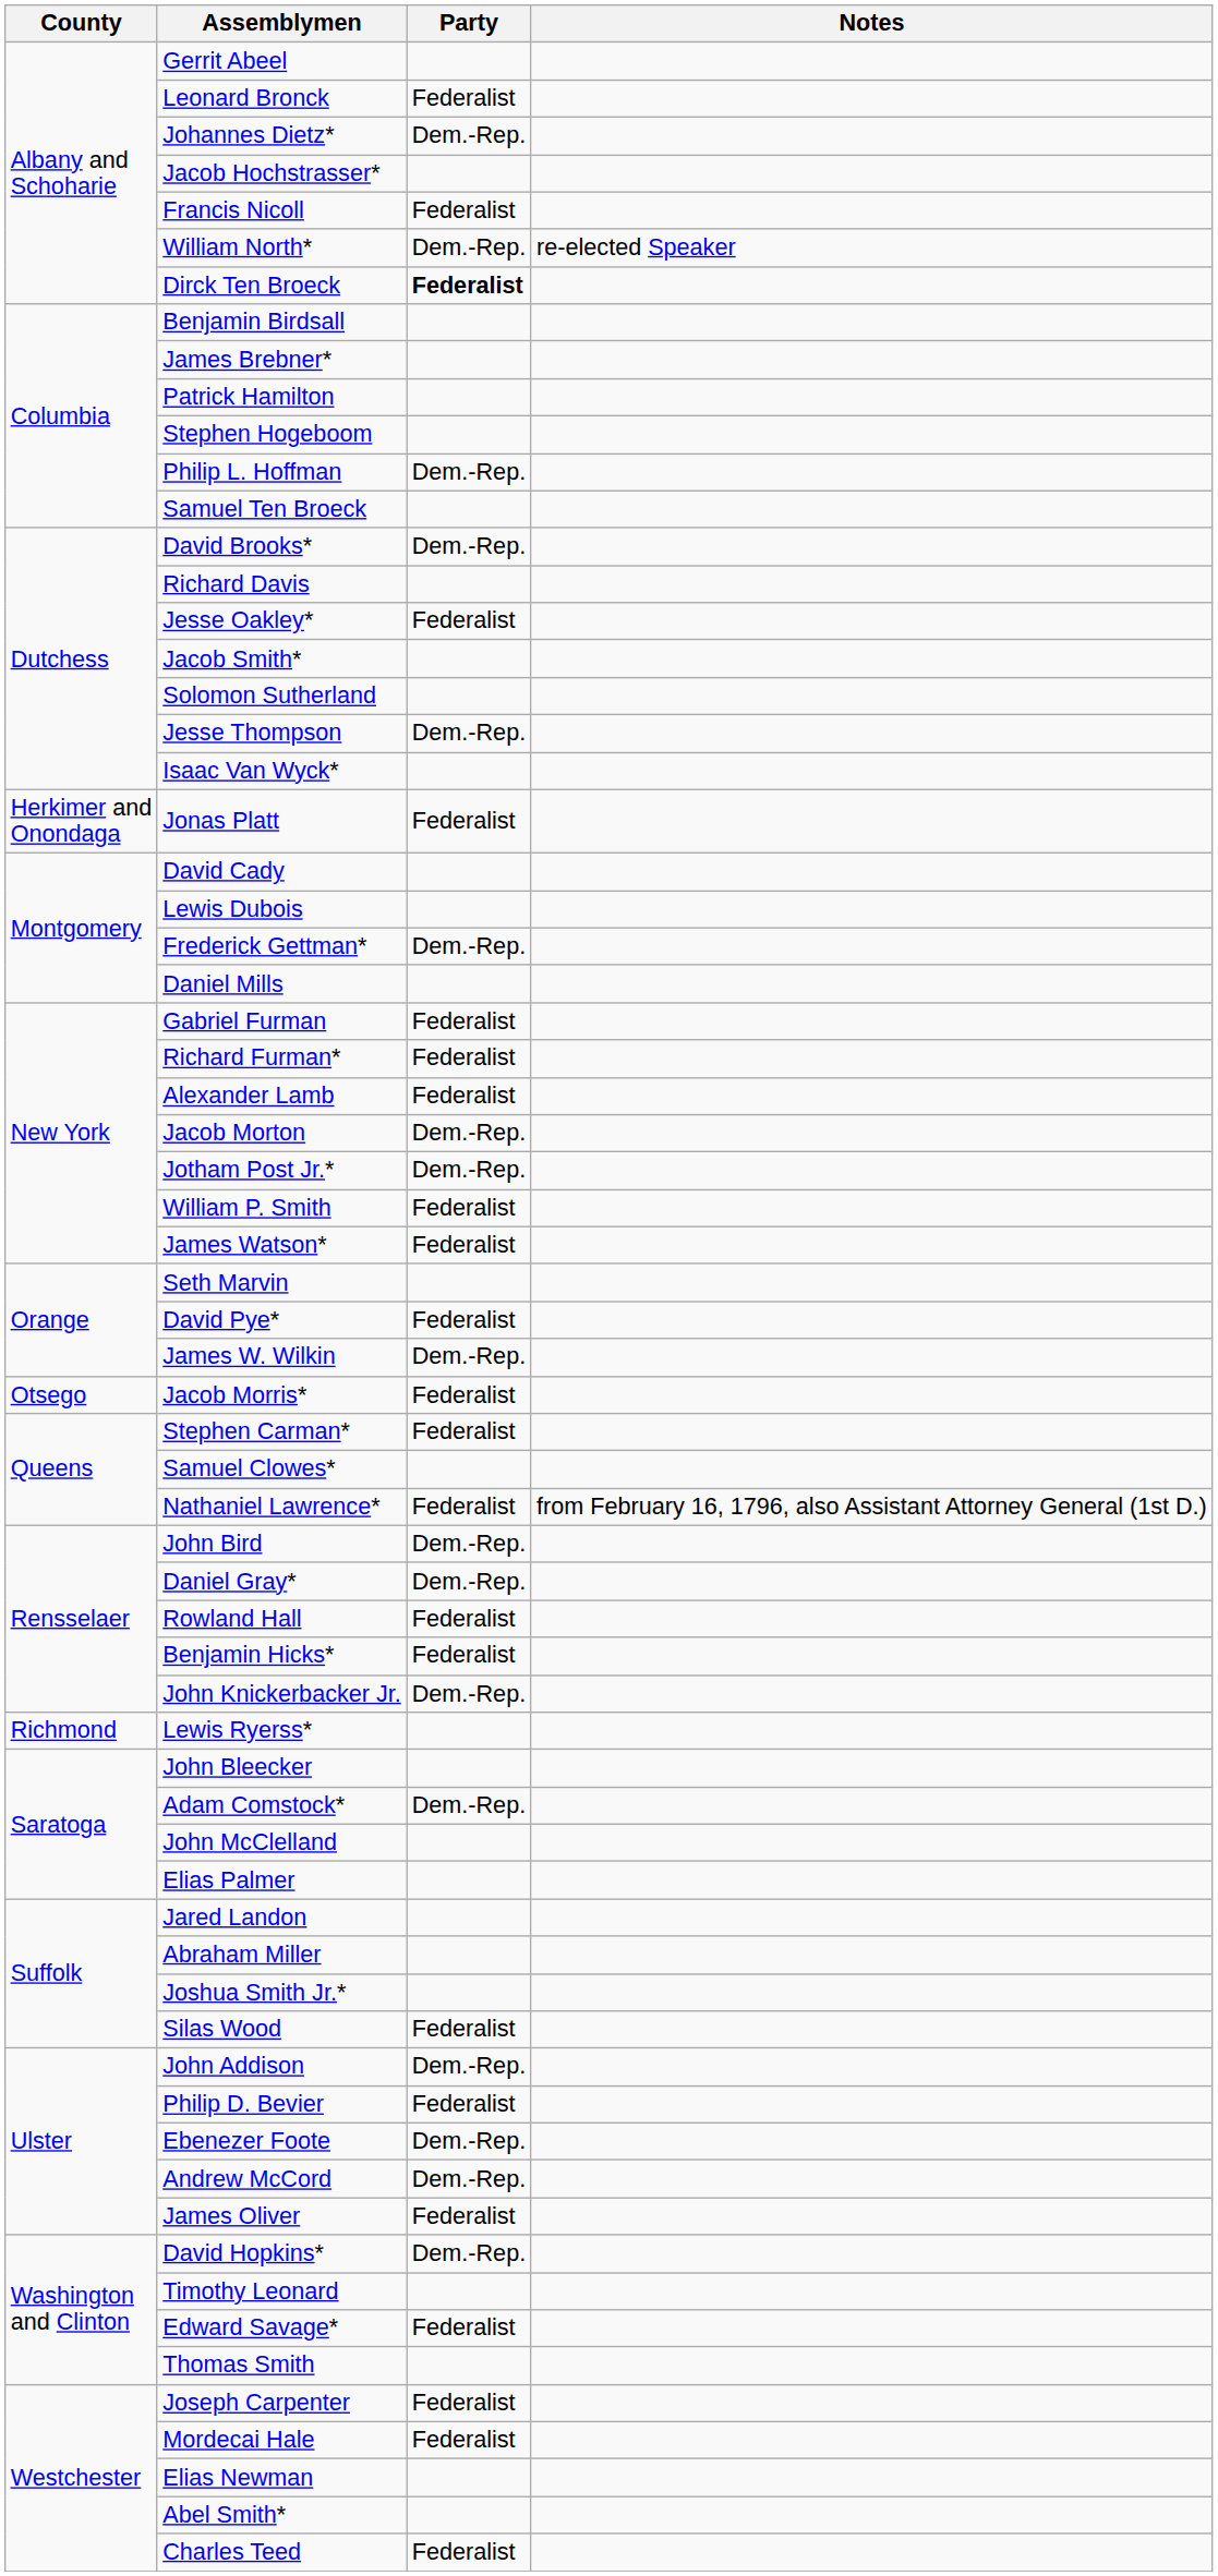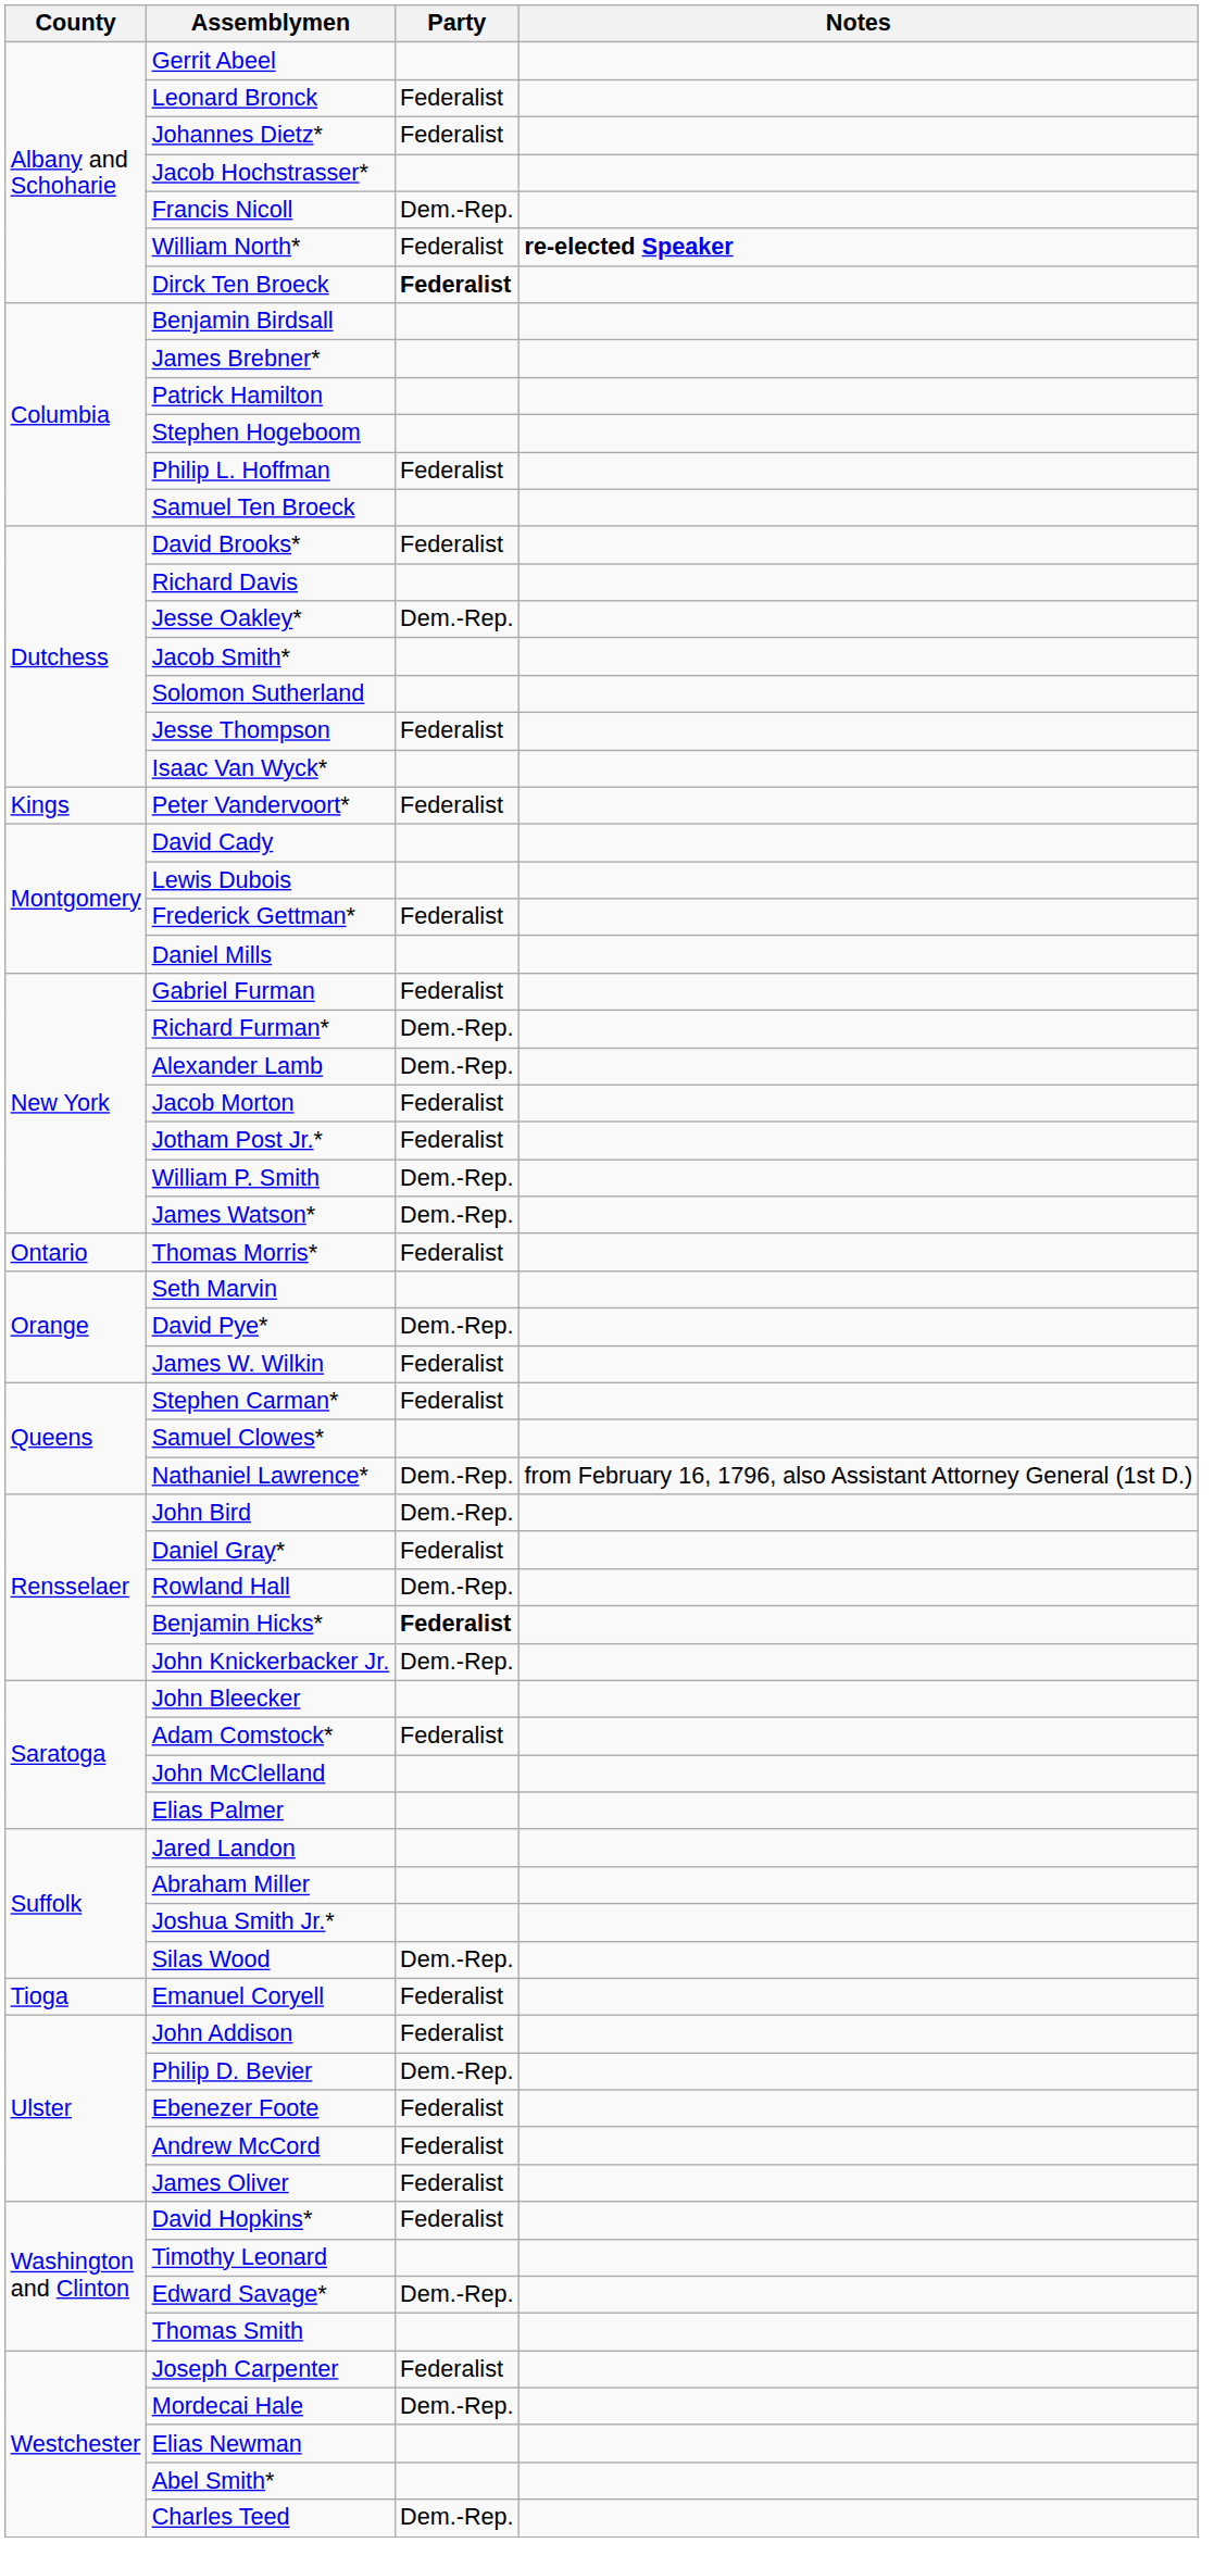Johannes Dietz* | Party: Dem.-Rep. -> Federalist
Francis Nicoll | Party: Federalist -> Dem.-Rep.
William North* | Party: Dem.-Rep. -> Federalist
William North* | Notes: normal -> bold
Philip L. Hoffman | Party: Dem.-Rep. -> Federalist
David Brooks* | Party: Dem.-Rep. -> Federalist
Jesse Oakley* | Party: Federalist -> Dem.-Rep.
Jesse Thompson | Party: Dem.-Rep. -> Federalist
- row: Herkimer and Onondaga | Jonas Platt | Federalist
+ row: Kings | Peter Vandervoort* | Federalist
Frederick Gettman* | Party: Dem.-Rep. -> Federalist
Richard Furman* | Party: Federalist -> Dem.-Rep.
Alexander Lamb | Party: Federalist -> Dem.-Rep.
Jacob Morton | Party: Dem.-Rep. -> Federalist
Jotham Post Jr.* | Party: Dem.-Rep. -> Federalist
William P. Smith | Party: Federalist -> Dem.-Rep.
James Watson* | Party: Federalist -> Dem.-Rep.
+ row: Ontario | Thomas Morris* | Federalist
David Pye* | Party: Federalist -> Dem.-Rep.
James W. Wilkin | Party: Dem.-Rep. -> Federalist
- row: Otsego | Jacob Morris* | Federalist
Nathaniel Lawrence* | Party: Federalist -> Dem.-Rep.
Daniel Gray* | Party: Dem.-Rep. -> Federalist
Rowland Hall | Party: Federalist -> Dem.-Rep.
Benjamin Hicks* | Party: normal -> bold
- row: Richmond | Lewis Ryerss*
Adam Comstock* | Party: Dem.-Rep. -> Federalist
Silas Wood | Party: Federalist -> Dem.-Rep.
+ row: Tioga | Emanuel Coryell | Federalist
John Addison | Party: Dem.-Rep. -> Federalist
Philip D. Bevier | Party: Federalist -> Dem.-Rep.
Ebenezer Foote | Party: Dem.-Rep. -> Federalist
Andrew McCord | Party: Dem.-Rep. -> Federalist
David Hopkins* | Party: Dem.-Rep. -> Federalist
Edward Savage* | Party: Federalist -> Dem.-Rep.
Mordecai Hale | Party: Federalist -> Dem.-Rep.
Charles Teed | Party: Federalist -> Dem.-Rep.
